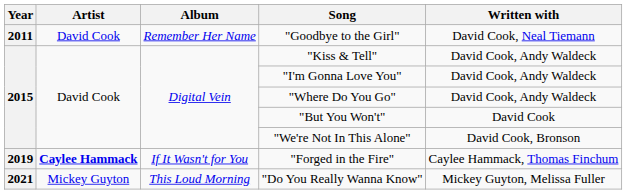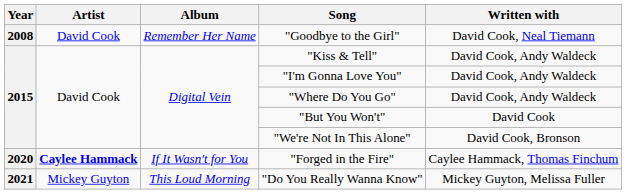"Goodbye to the Girl" | Year: 2011 -> 2008
"Forged in the Fire" | Year: 2019 -> 2020
